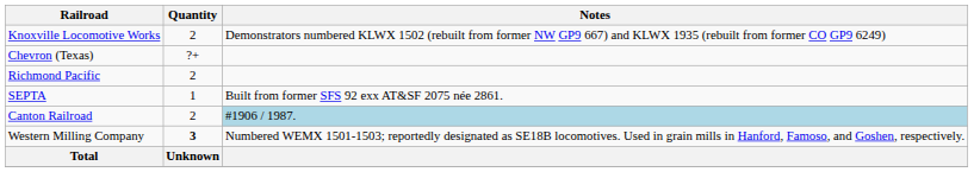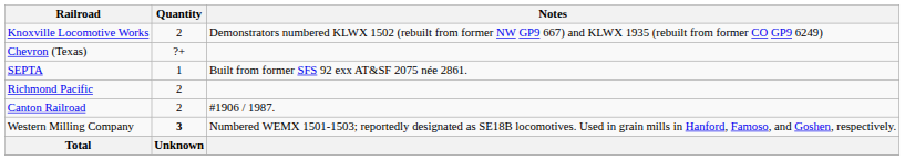rows swapped: Richmond Pacific <-> SEPTA
Canton Railroad | Notes: lightblue background -> no background
